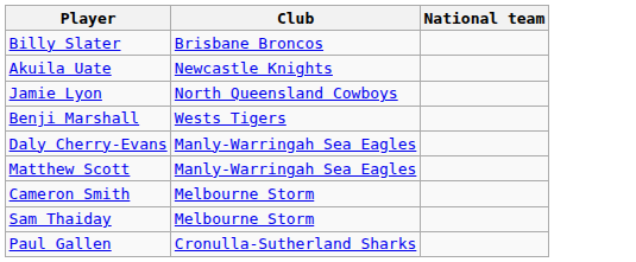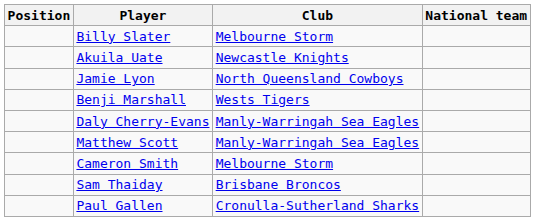+ column: Position
Billy Slater | Club: Brisbane Broncos -> Melbourne Storm
Sam Thaiday | Club: Melbourne Storm -> Brisbane Broncos
